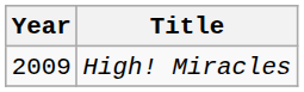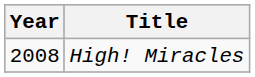High! Miracles | Year: 2009 -> 2008
